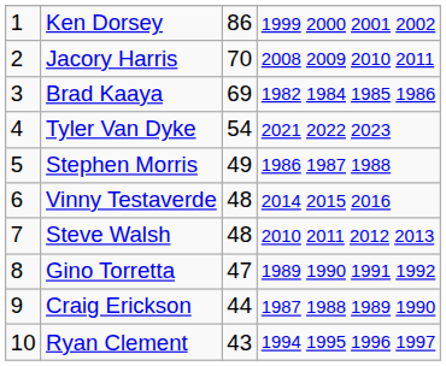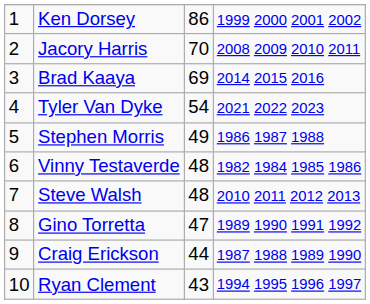Brad Kaaya | column 4: 1982 1984 1985 1986 -> 2014 2015 2016
Vinny Testaverde | column 4: 2014 2015 2016 -> 1982 1984 1985 1986
